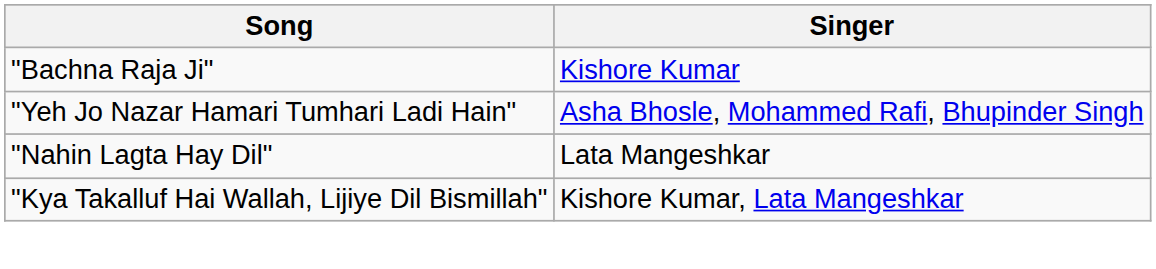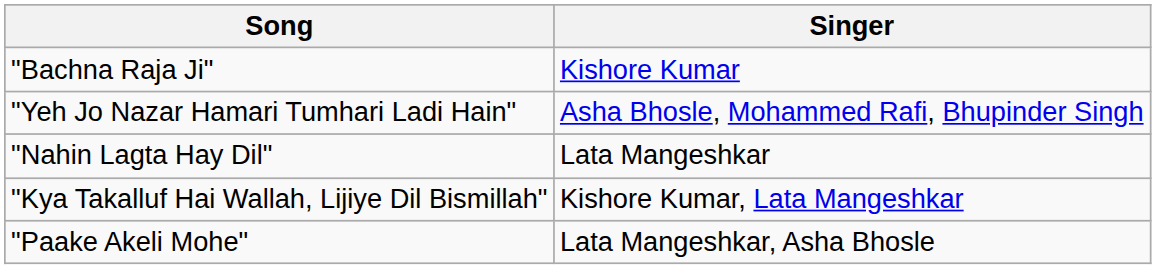+ row: "Paake Akeli Mohe" | Lata Mangeshkar, Asha Bhosle
